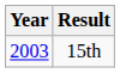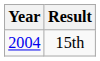15th | Year: 2003 -> 2004
